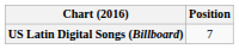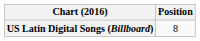US Latin Digital Songs (Billboard) | Position: 7 -> 8
